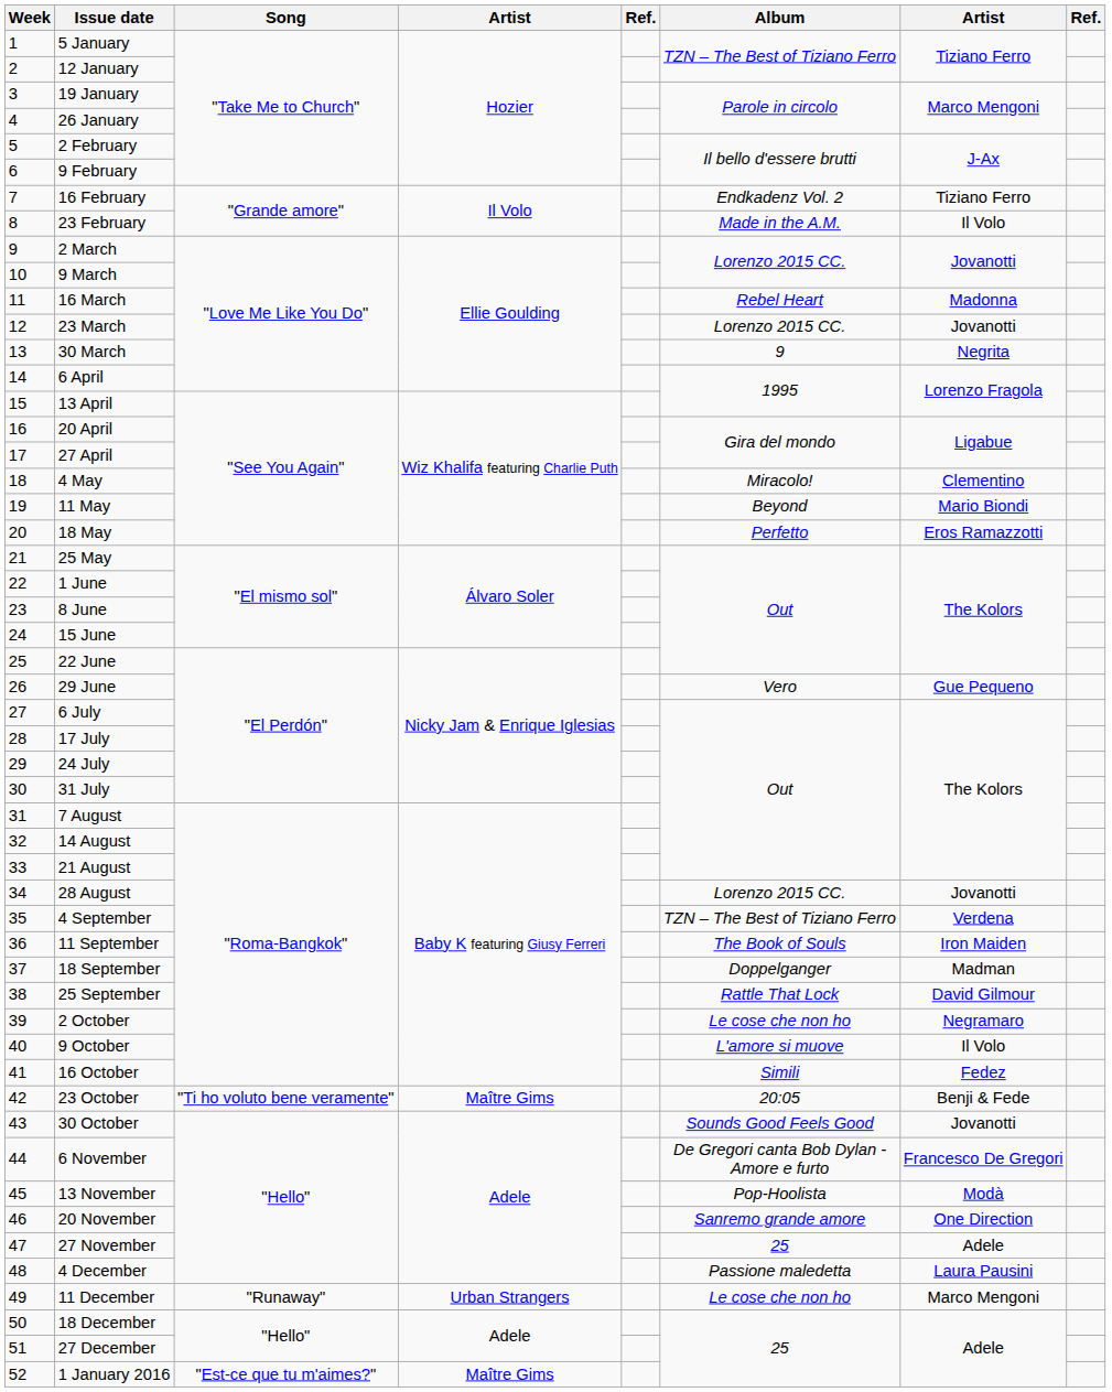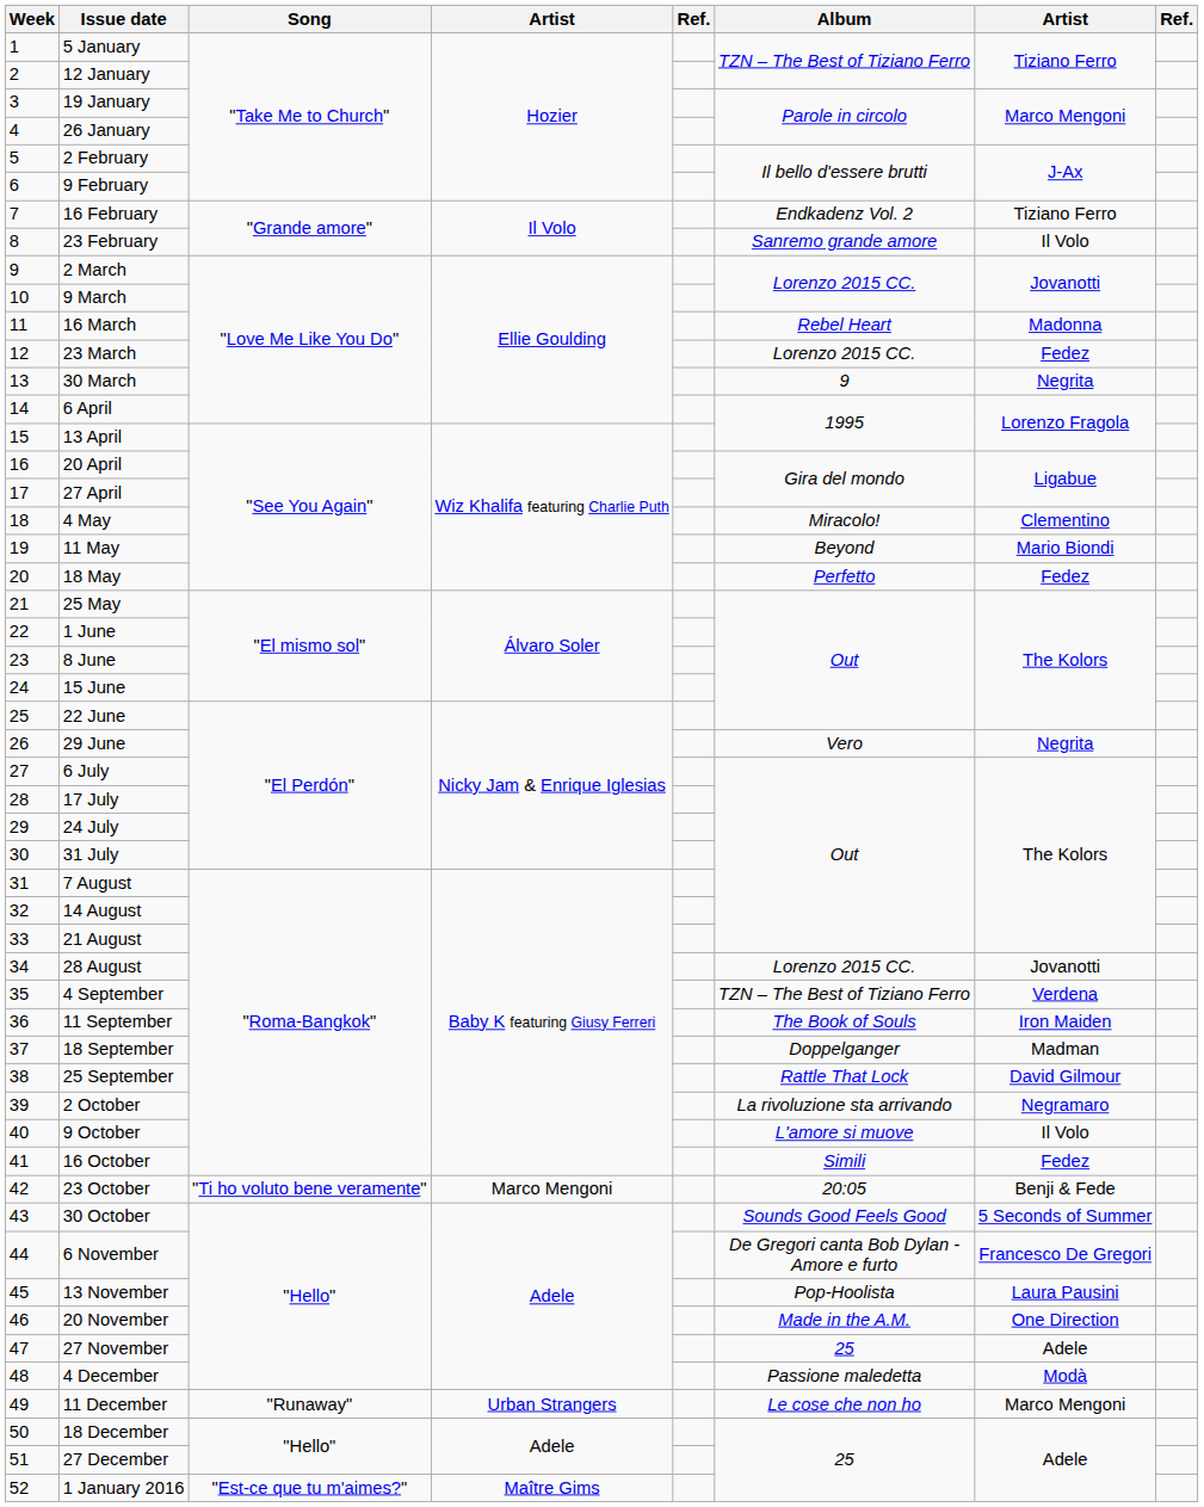23 February | Album: Made in the A.M. -> Sanremo grande amore
23 March | column 7: Jovanotti -> Fedez
18 May | column 7: Eros Ramazzotti -> Fedez
29 June | column 7: Gue Pequeno -> Negrita
2 October | Album: Le cose che non ho -> La rivoluzione sta arrivando
23 October | column 4: Maître Gims -> Marco Mengoni
30 October | column 7: Jovanotti -> 5 Seconds of Summer
13 November | column 7: Modà -> Laura Pausini
20 November | Album: Sanremo grande amore -> Made in the A.M.
4 December | column 7: Laura Pausini -> Modà
